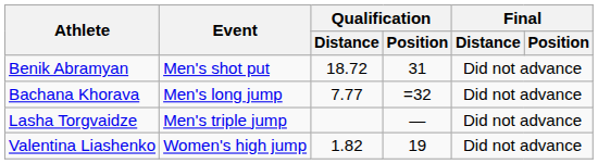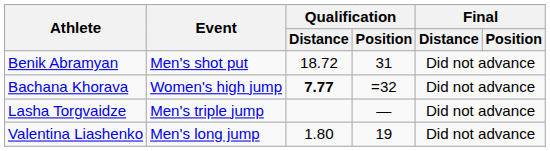Bachana Khorava | Event: Men's long jump -> Women's high jump
Bachana Khorava | Qualification / Distance: normal -> bold
Valentina Liashenko | Event: Women's high jump -> Men's long jump
Valentina Liashenko | Qualification / Distance: 1.82 -> 1.80
